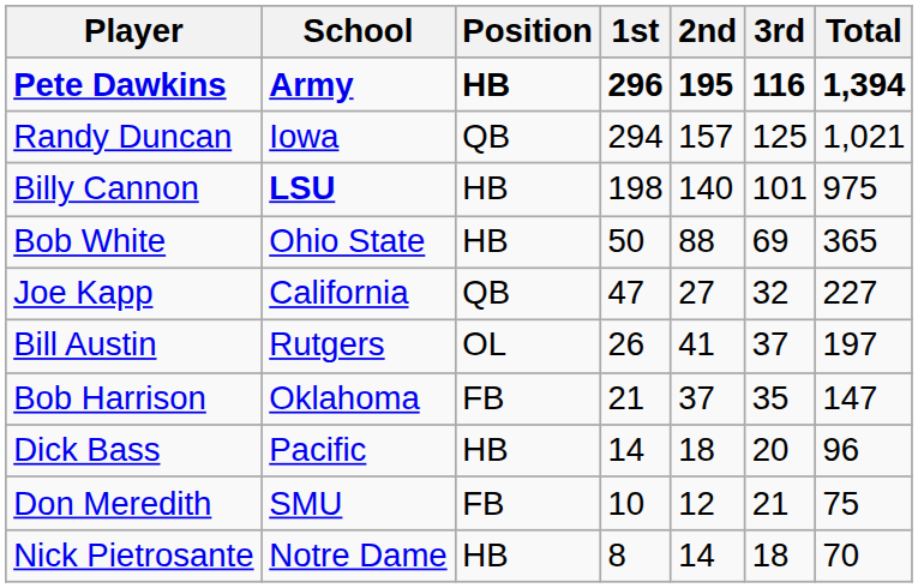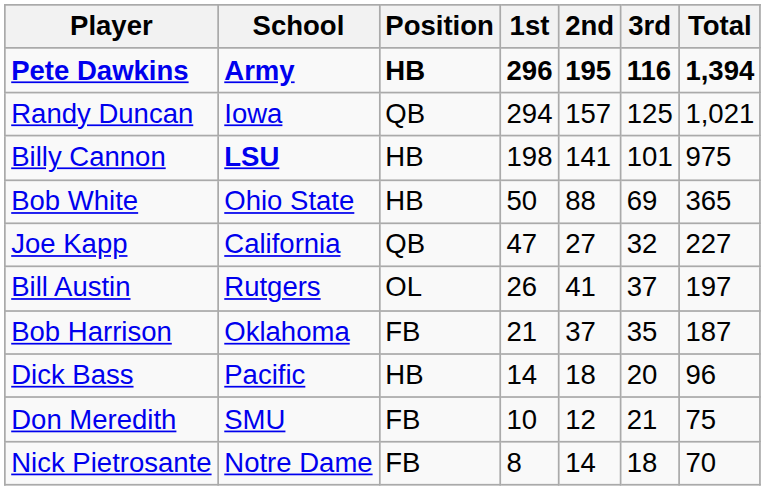Billy Cannon | 2nd: 140 -> 141
Bob Harrison | Total: 147 -> 187
Nick Pietrosante | Position: HB -> FB
